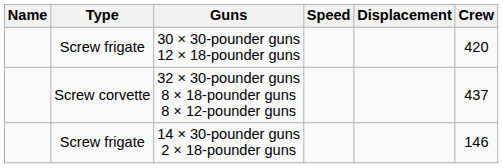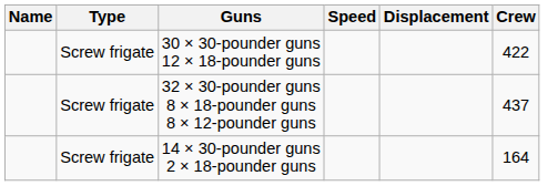30 × 30-pounder guns 12 × 18-pounder guns | Crew: 420 -> 422
32 × 30-pounder guns 8 × 18-pounder guns 8 × 12-pounder guns | Type: Screw corvette -> Screw frigate
14 × 30-pounder guns 2 × 18-pounder guns | Crew: 146 -> 164
